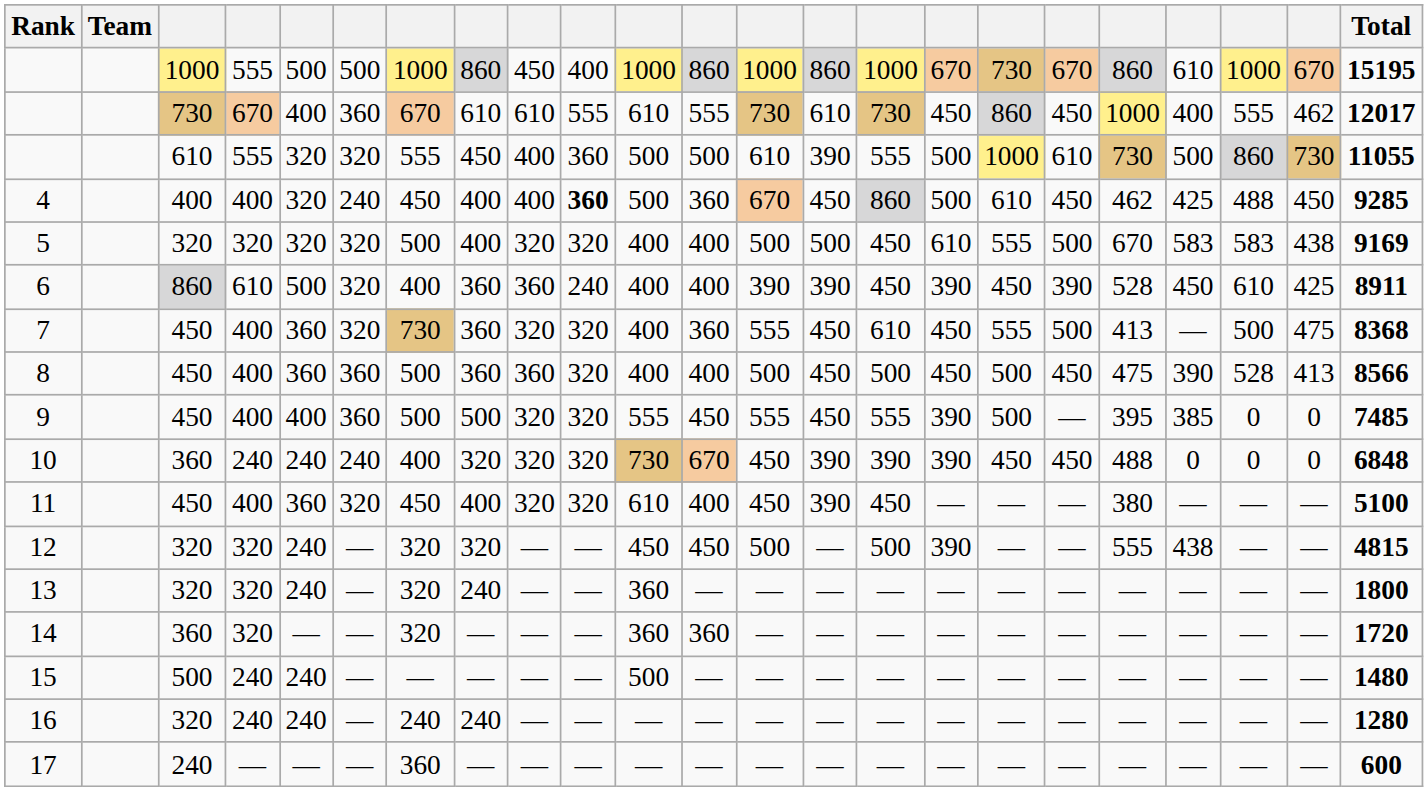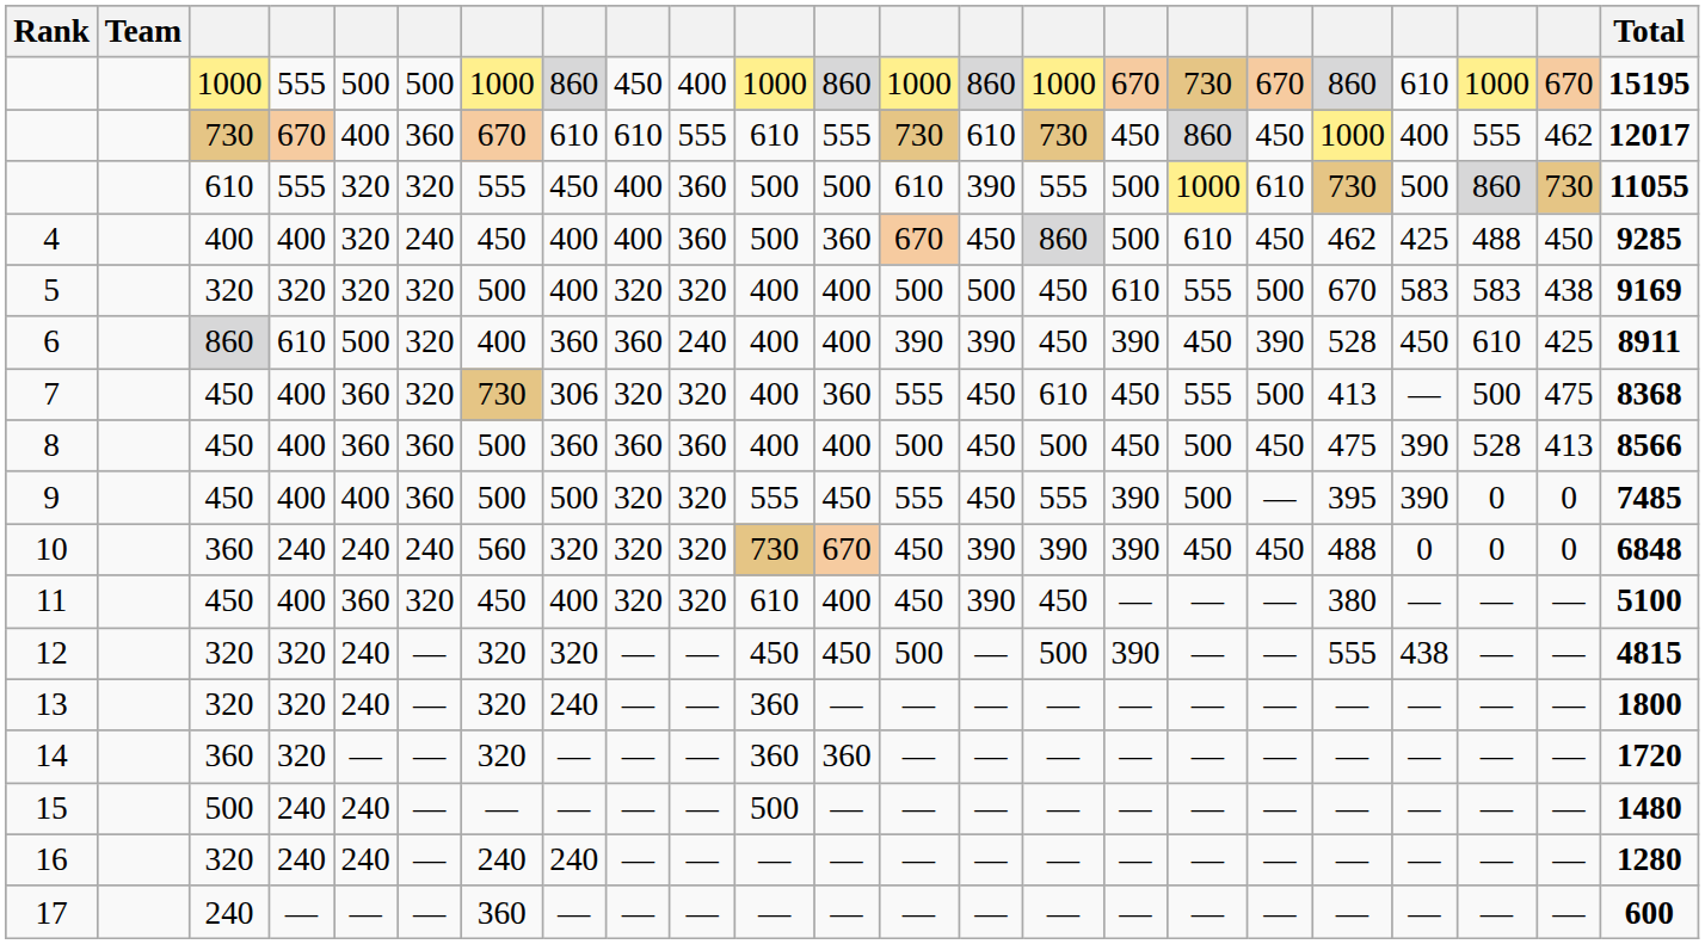4 | column 10: bold -> normal
7 | column 8: 360 -> 306
8 | column 10: 320 -> 360
9 | column 20: 385 -> 390
10 | column 7: 400 -> 560
